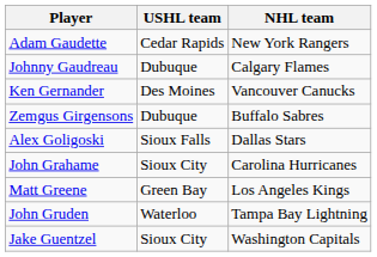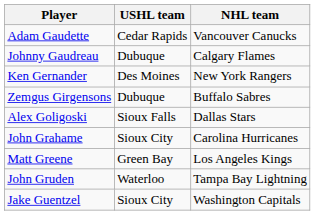Adam Gaudette | NHL team: New York Rangers -> Vancouver Canucks
Ken Gernander | NHL team: Vancouver Canucks -> New York Rangers
